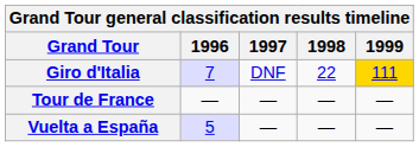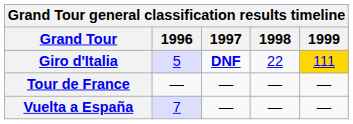Giro d'Italia | 1996: 7 -> 5
Giro d'Italia | 1997: normal -> bold
Vuelta a España | 1996: 5 -> 7
